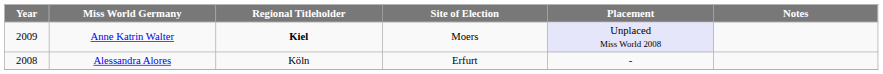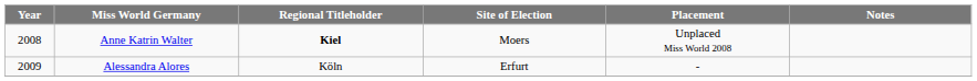Anne Katrin Walter | Year: 2009 -> 2008
Anne Katrin Walter | Placement: lavender background -> no background
Alessandra Alores | Year: 2008 -> 2009
